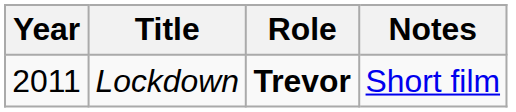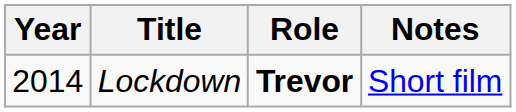Lockdown | Year: 2011 -> 2014
